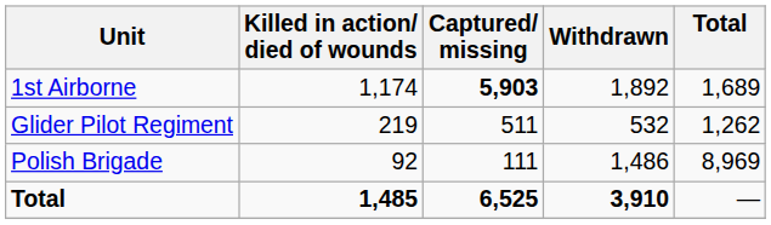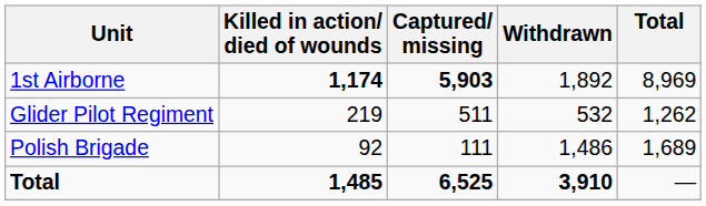1st Airborne | Killed in action/ died of wounds: normal -> bold
1st Airborne | Total: 1,689 -> 8,969
Polish Brigade | Total: 8,969 -> 1,689
